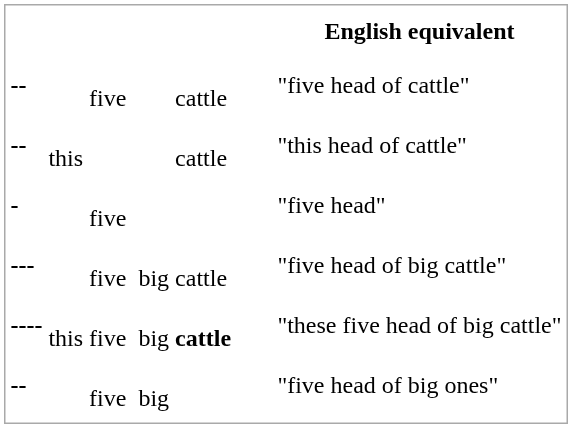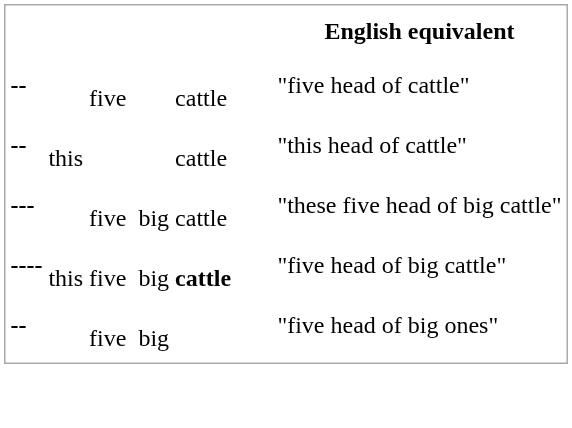- row: - | five | "five head"
--- | English equivalent: "five head of big cattle" -> "these five head of big cattle"
---- | English equivalent: "these five head of big cattle" -> "five head of big cattle"
